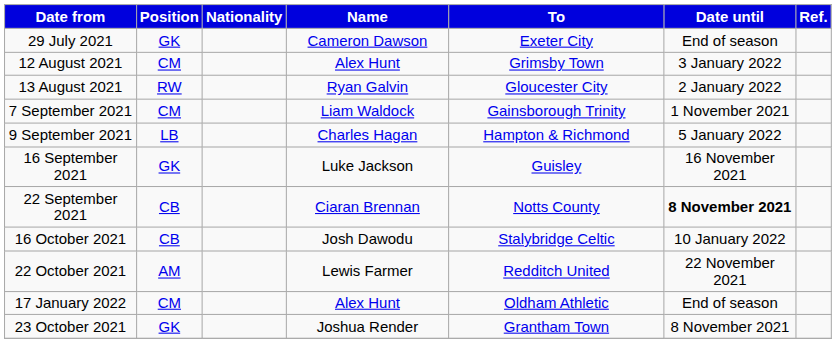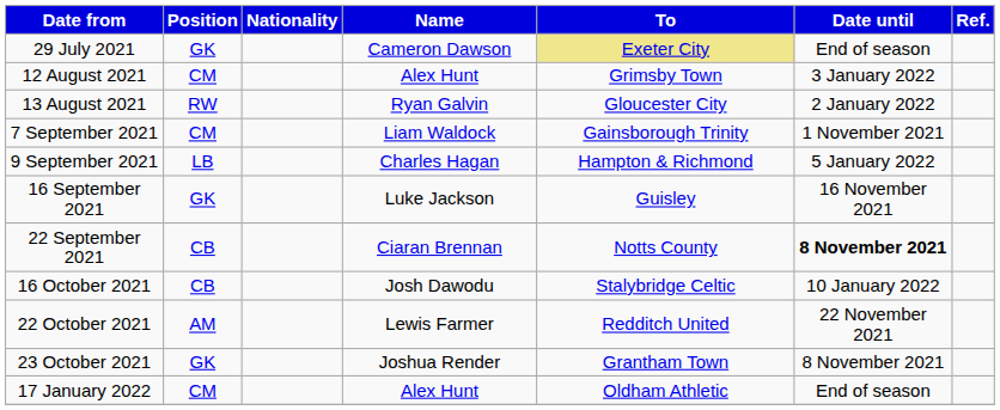29 July 2021 | To: no background -> khaki background
rows swapped: 23 October 2021 <-> 17 January 2022
